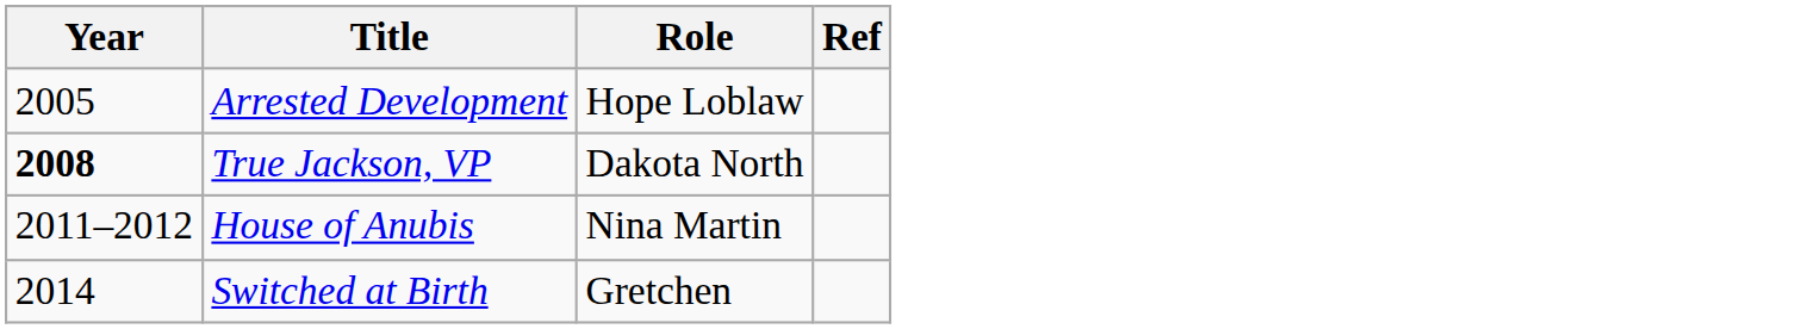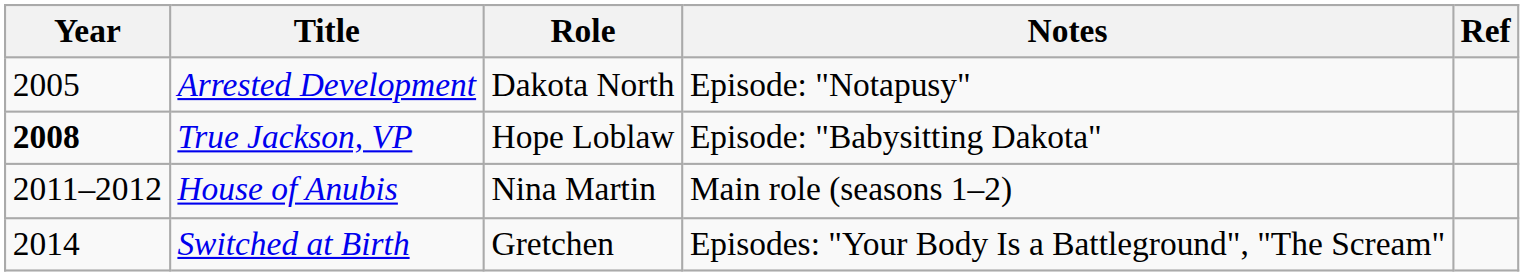+ column: Notes | Episode: "Notapusy" | Episode: "Babysitting Dakota" | Main role (seasons 1–2) | Episodes: "Your Body Is a Battleground", "The Scream"
Arrested Development | Role: Hope Loblaw -> Dakota North
True Jackson, VP | Role: Dakota North -> Hope Loblaw
